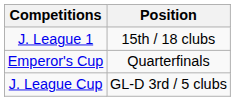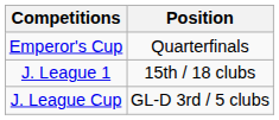rows swapped: J. League 1 <-> Emperor's Cup
